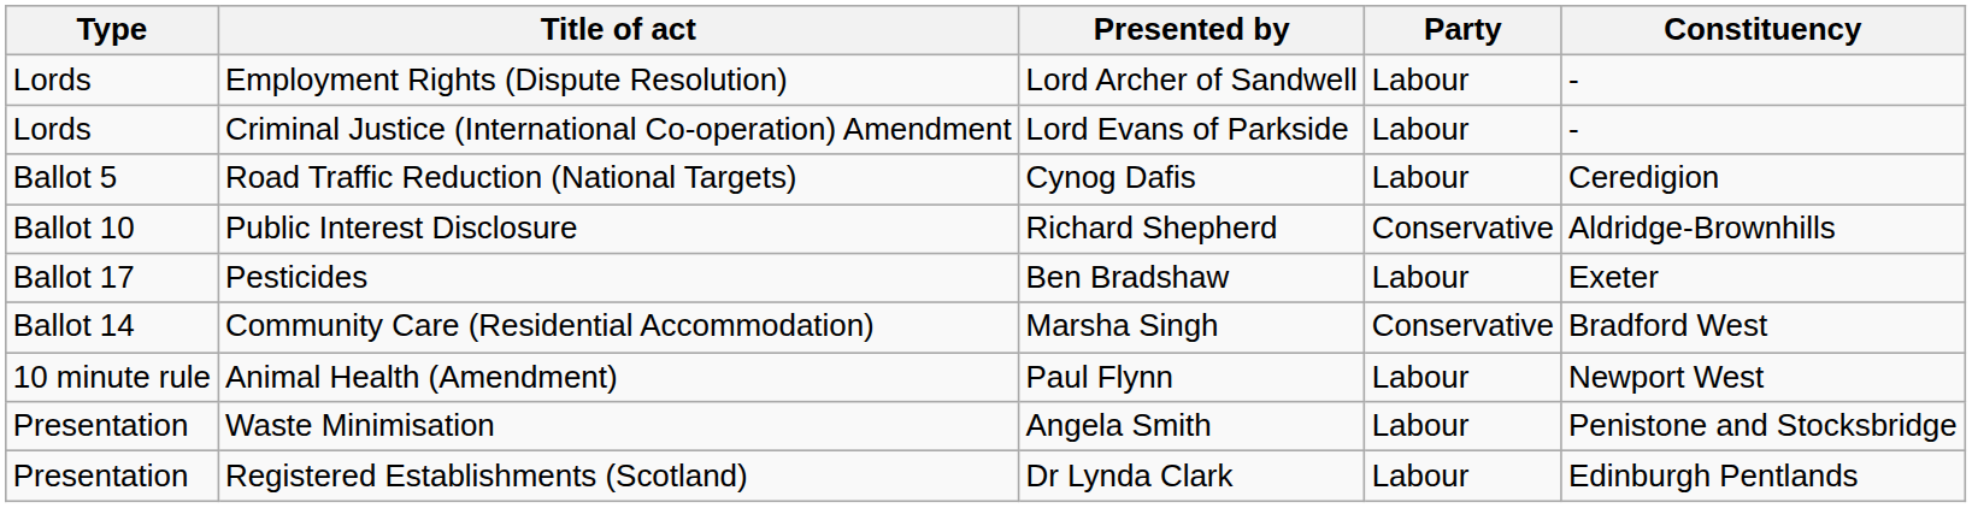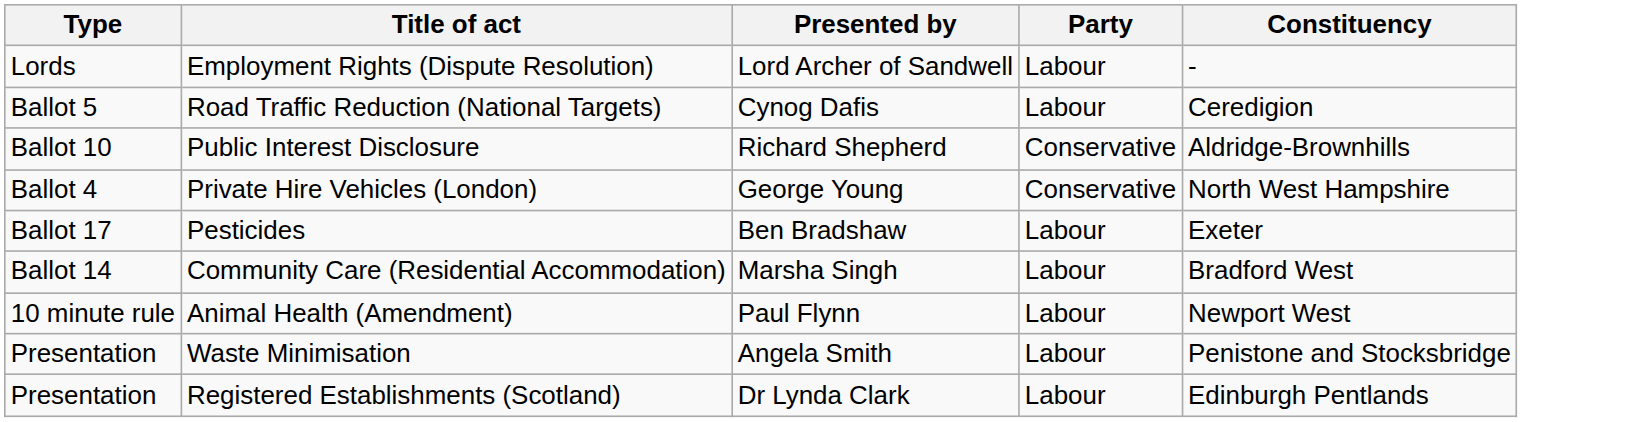- row: Lords | Criminal Justice (International Co-operation) Amendment | Lord Evans of Parkside | Labour | -
+ row: Ballot 4 | Private Hire Vehicles (London) | George Young | Conservative | North West Hampshire
Community Care (Residential Accommodation) | Party: Conservative -> Labour
